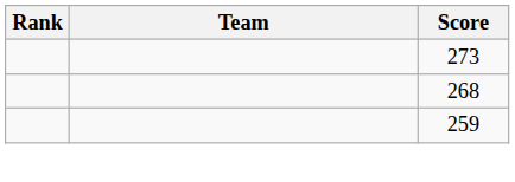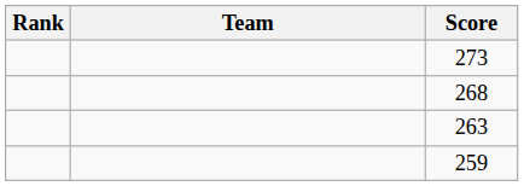+ row: 263
